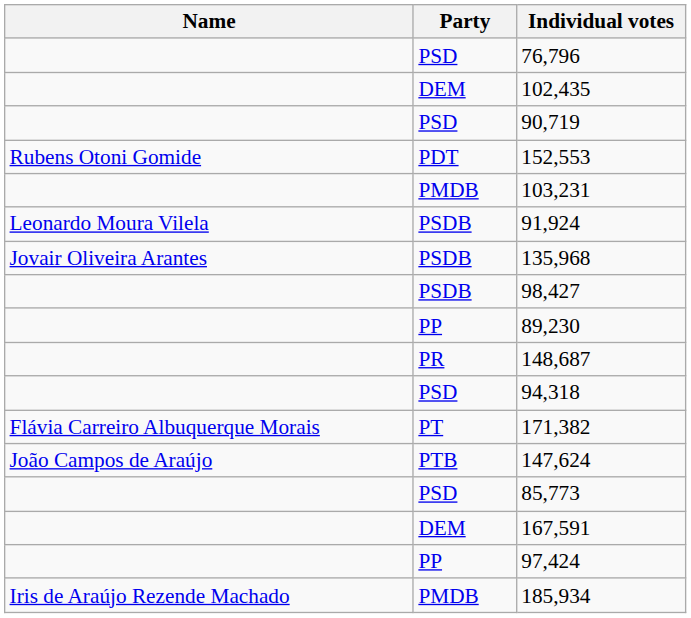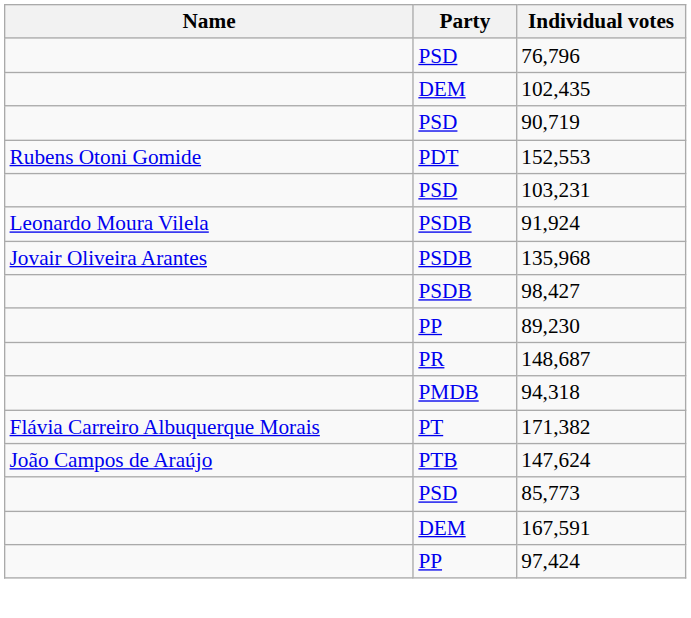103,231 | Party: PMDB -> PSD
94,318 | Party: PSD -> PMDB
- row: Iris de Araújo Rezende Machado | PMDB | 185,934
